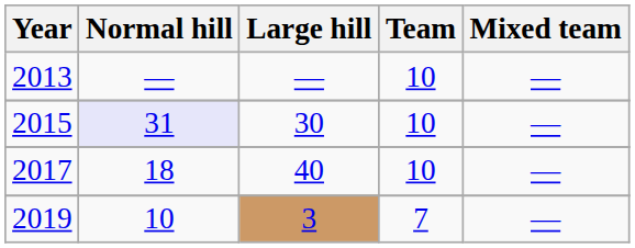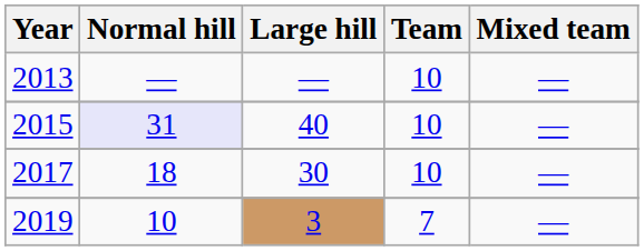2015 | Large hill: 30 -> 40
2017 | Large hill: 40 -> 30
